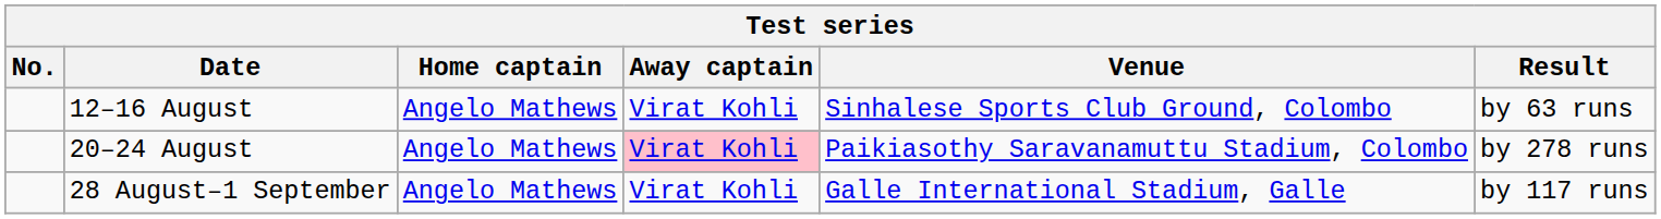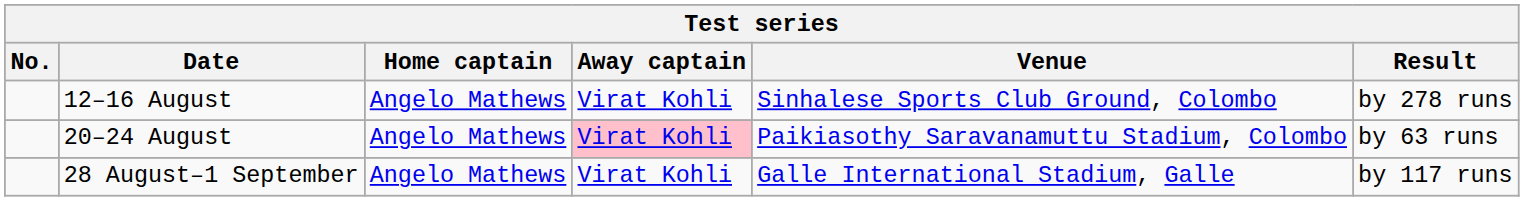12–16 August | Result: by 63 runs -> by 278 runs
20–24 August | Result: by 278 runs -> by 63 runs
